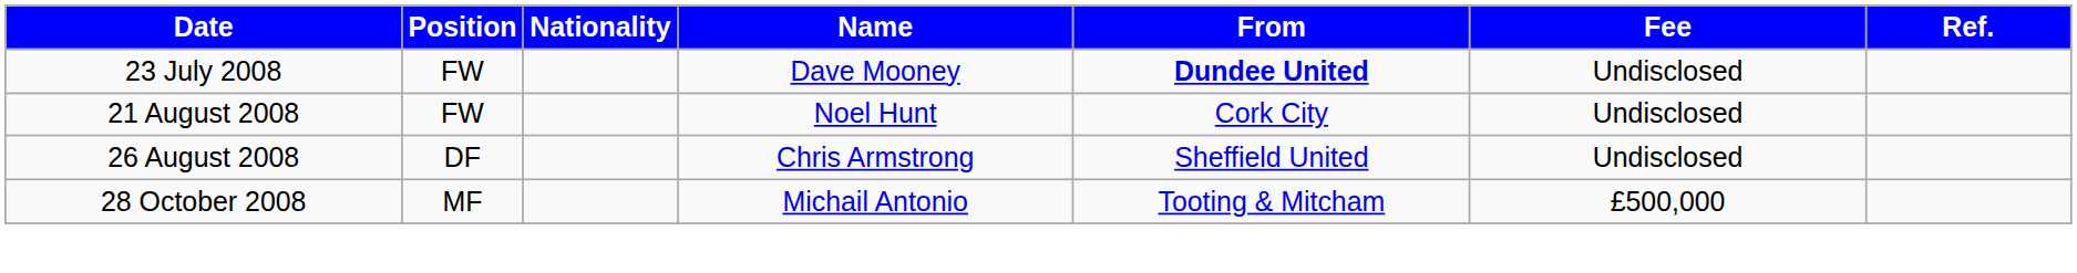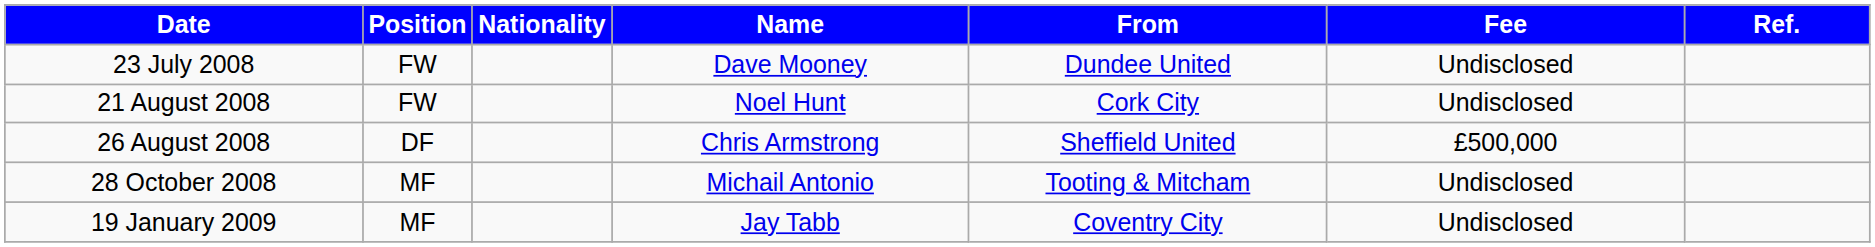23 July 2008 | From: bold -> normal
26 August 2008 | Fee: Undisclosed -> £500,000
28 October 2008 | Fee: £500,000 -> Undisclosed
+ row: 19 January 2009 | MF | Jay Tabb | Coventry City | Undisclosed
